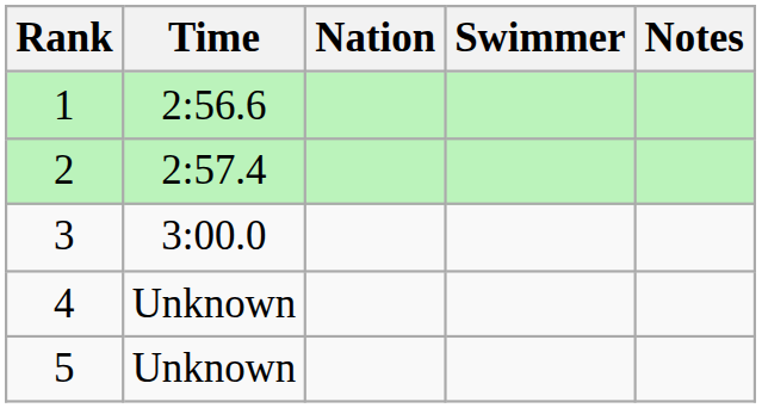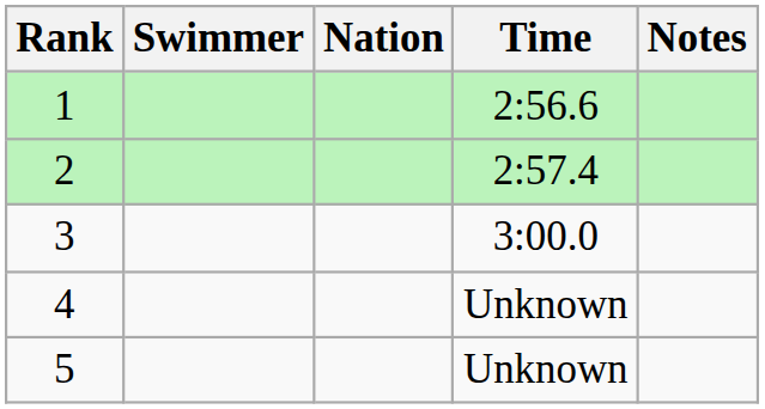columns swapped: Swimmer <-> Time
